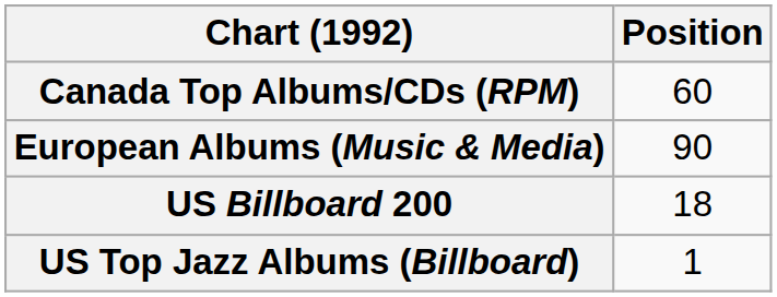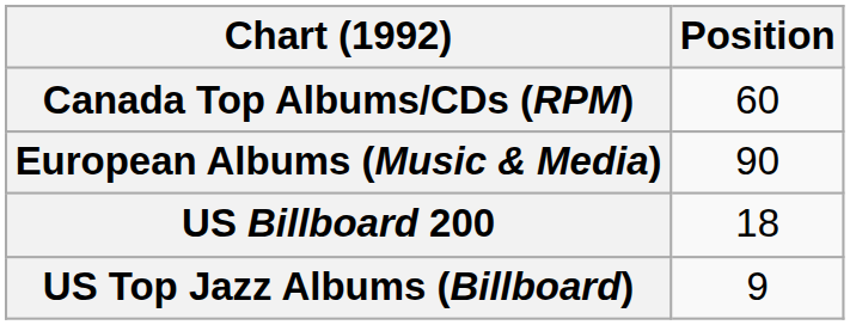US Top Jazz Albums (Billboard) | Position: 1 -> 9
